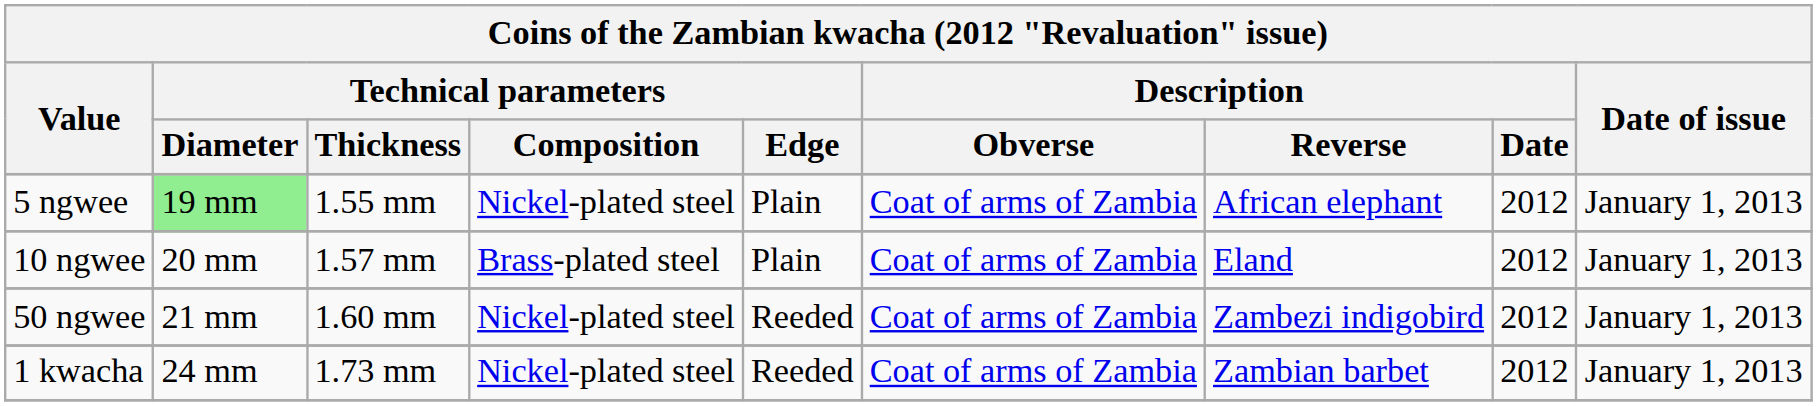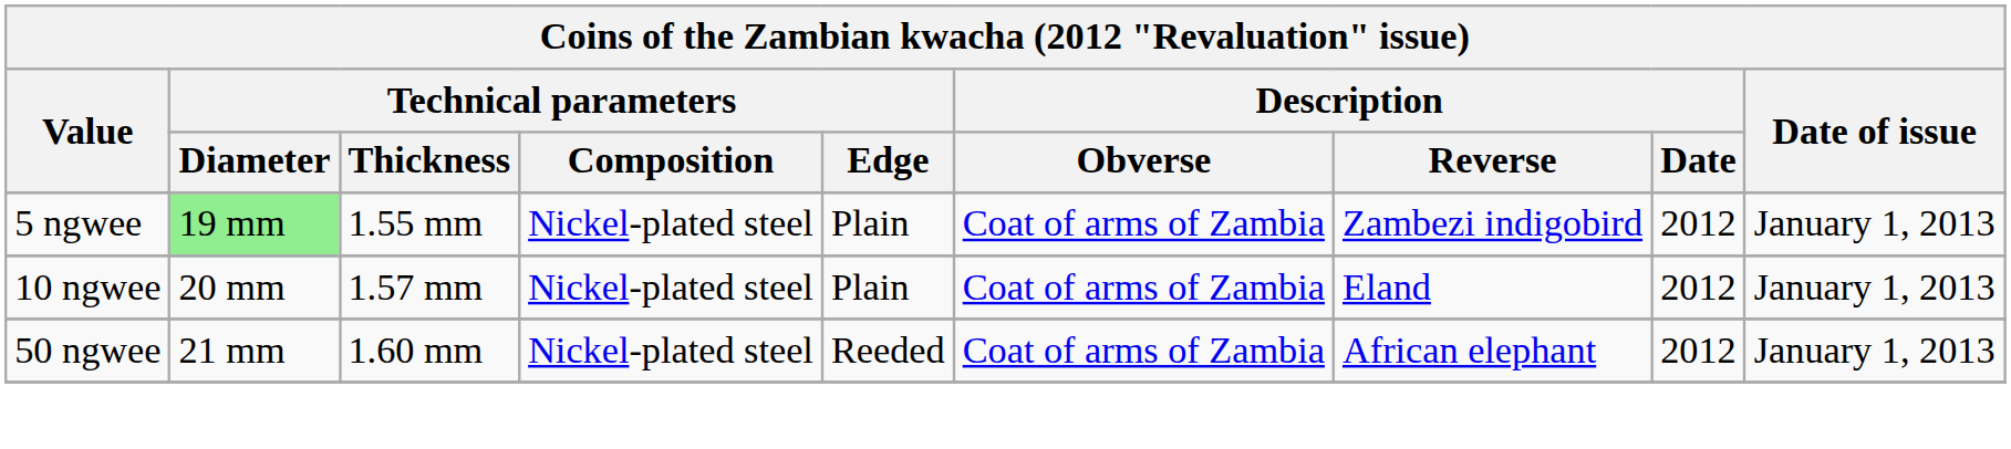5 ngwee | Description / Reverse: African elephant -> Zambezi indigobird
10 ngwee | Technical parameters / Composition: Brass-plated steel -> Nickel-plated steel
50 ngwee | Description / Reverse: Zambezi indigobird -> African elephant
- row: 1 kwacha | 24 mm | 1.73 mm | Nickel-plated steel | Reeded | Coat of arms of Zambia | Zambian barbet | 2012 | January 1, 2013
